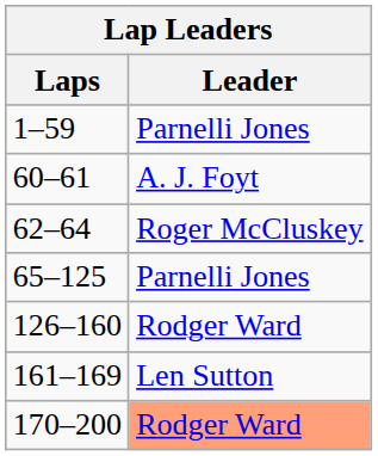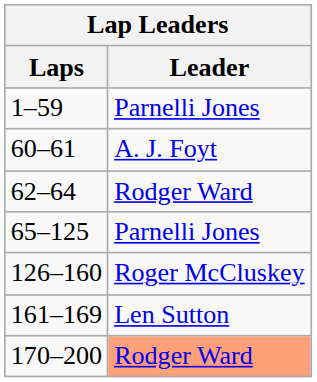62–64 | Leader: Roger McCluskey -> Rodger Ward
126–160 | Leader: Rodger Ward -> Roger McCluskey
